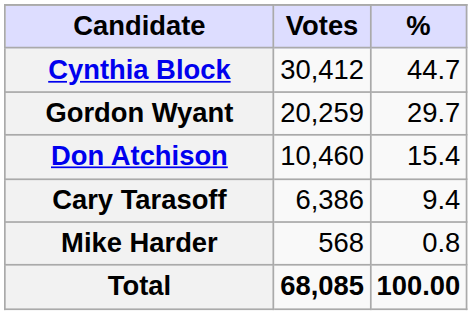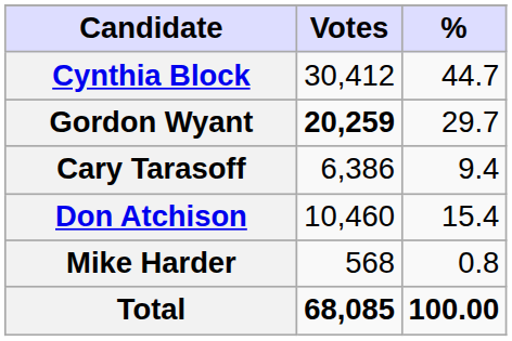Gordon Wyant | Votes: normal -> bold
rows swapped: Don Atchison <-> Cary Tarasoff
